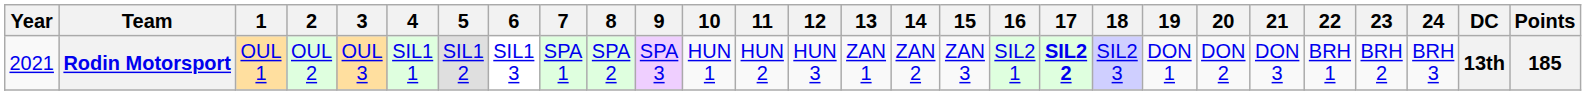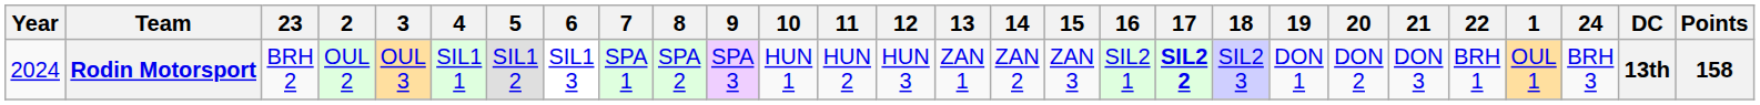columns swapped: 1 <-> 23
Rodin Motorsport | Year: 2021 -> 2024
Rodin Motorsport | Points: 185 -> 158
